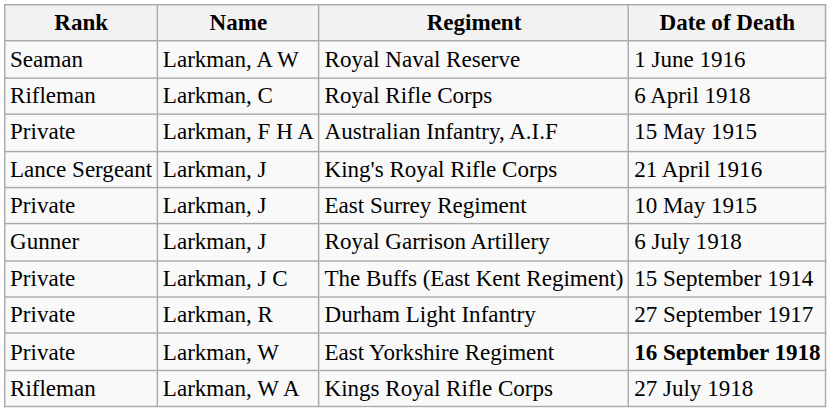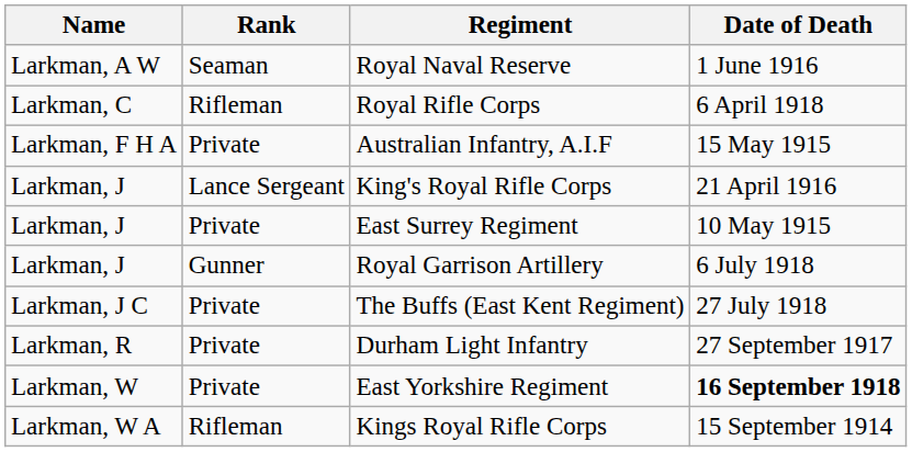columns swapped: Name <-> Rank
The Buffs (East Kent Regiment) | Date of Death: 15 September 1914 -> 27 July 1918
Kings Royal Rifle Corps | Date of Death: 27 July 1918 -> 15 September 1914
